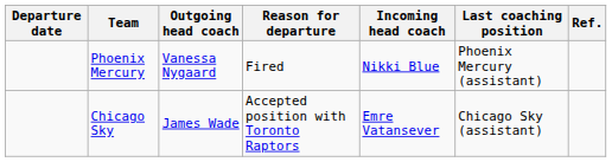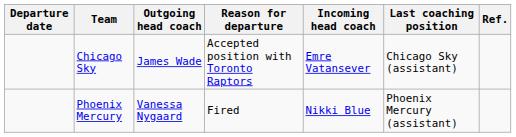rows swapped: Phoenix Mercury <-> Chicago Sky
